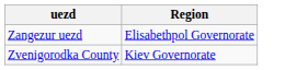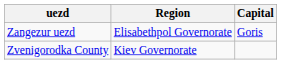+ column: Capital | Goris
